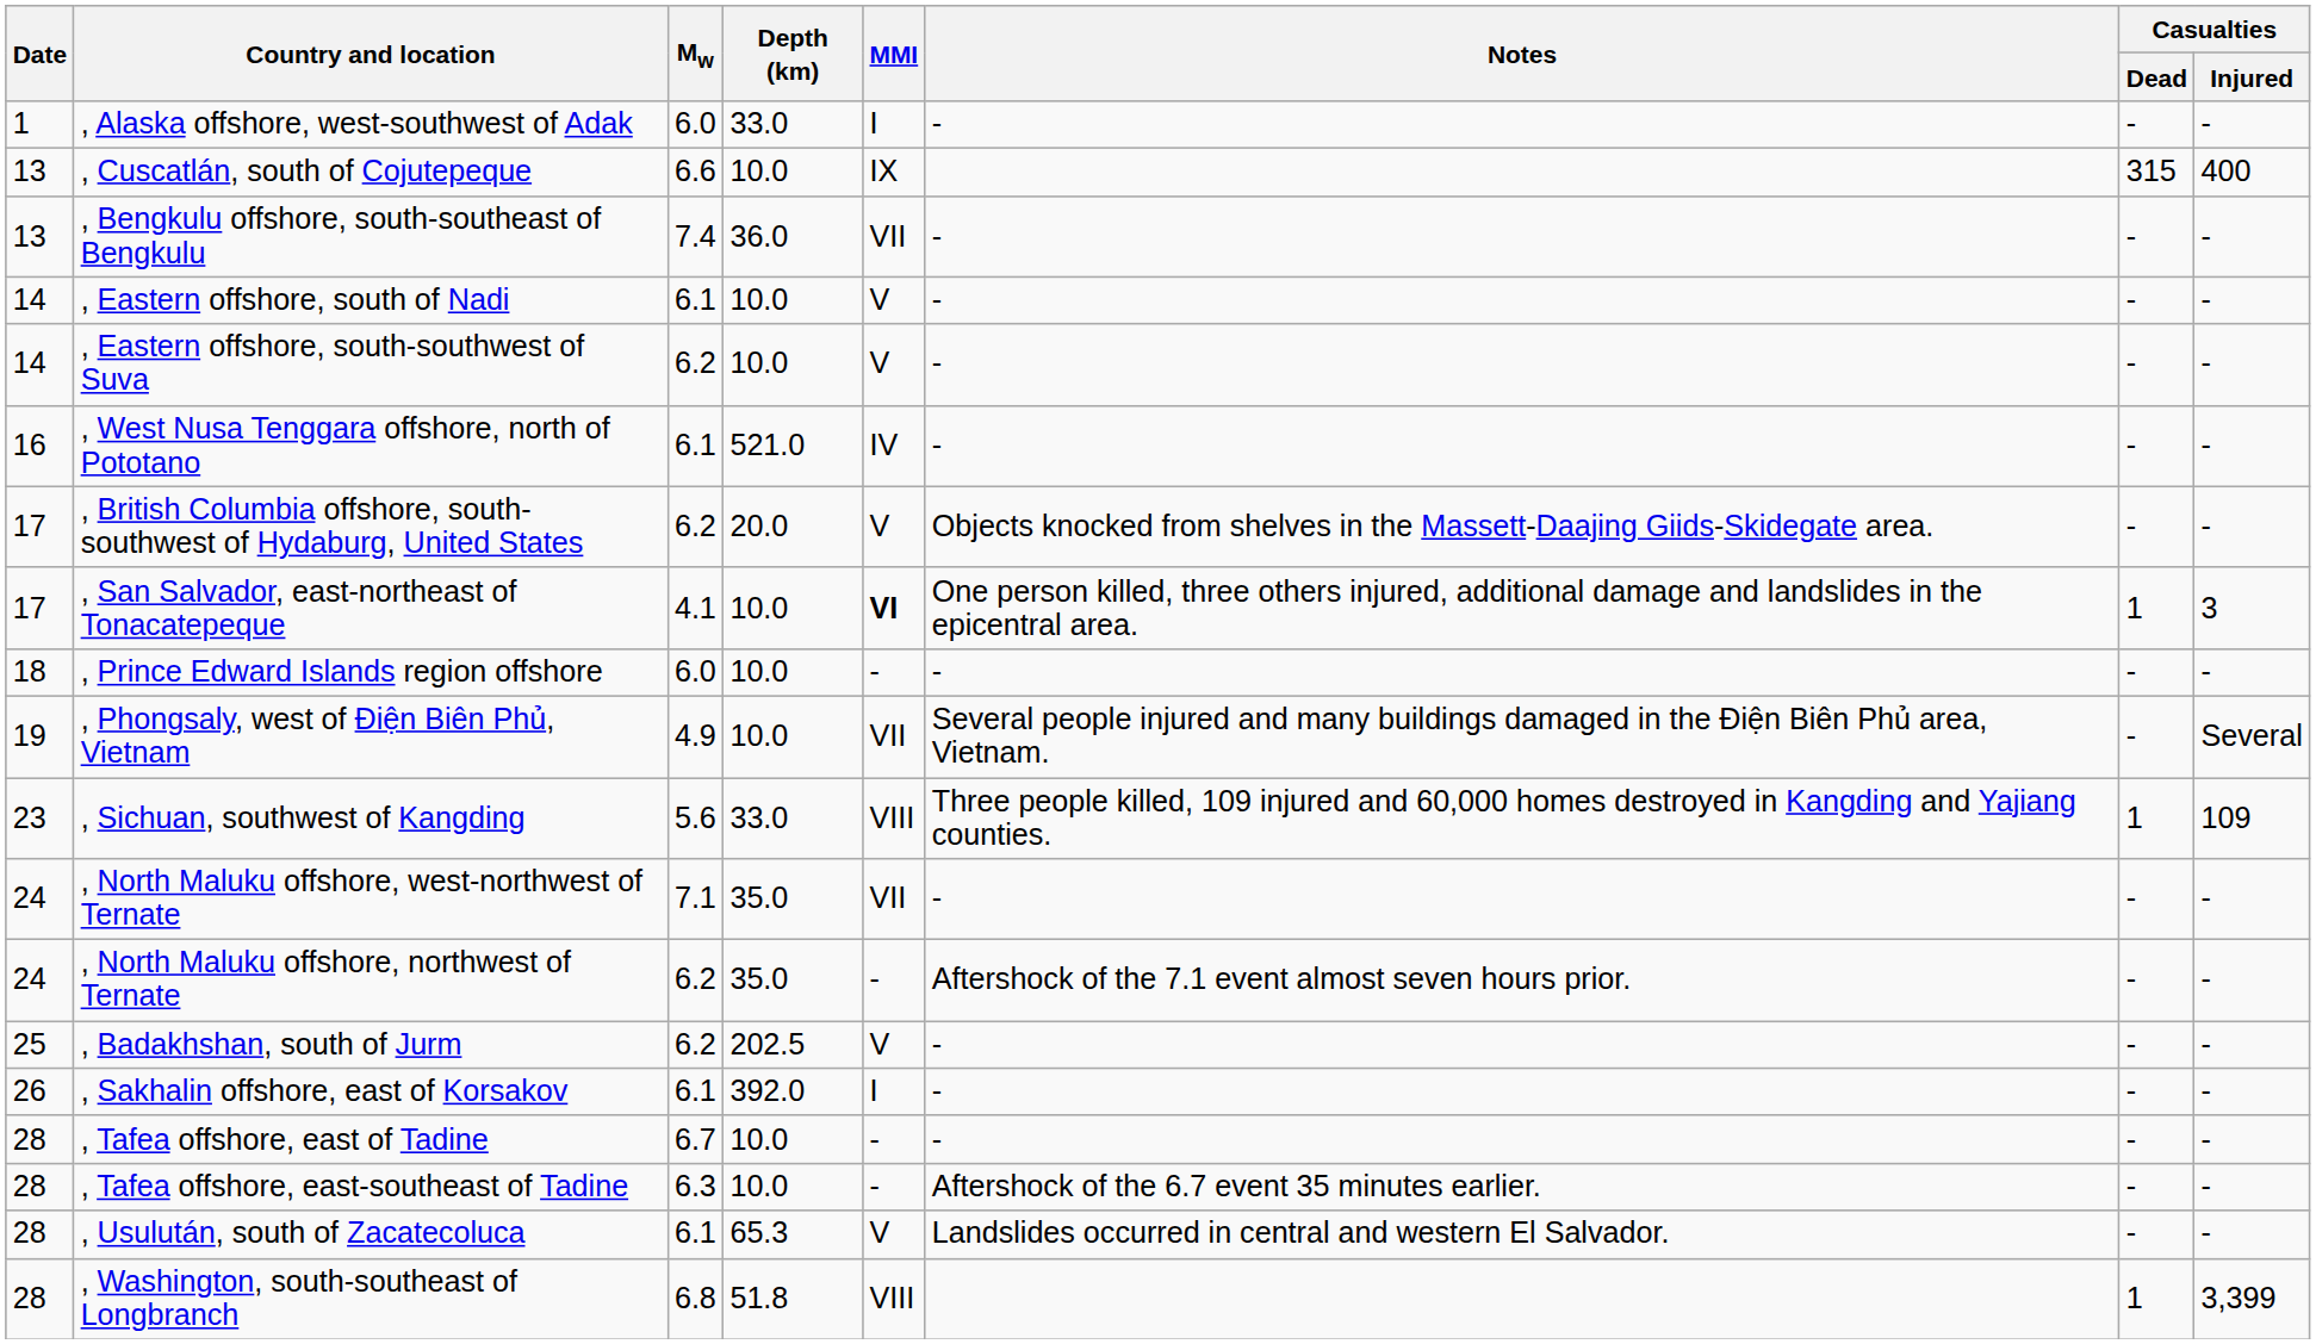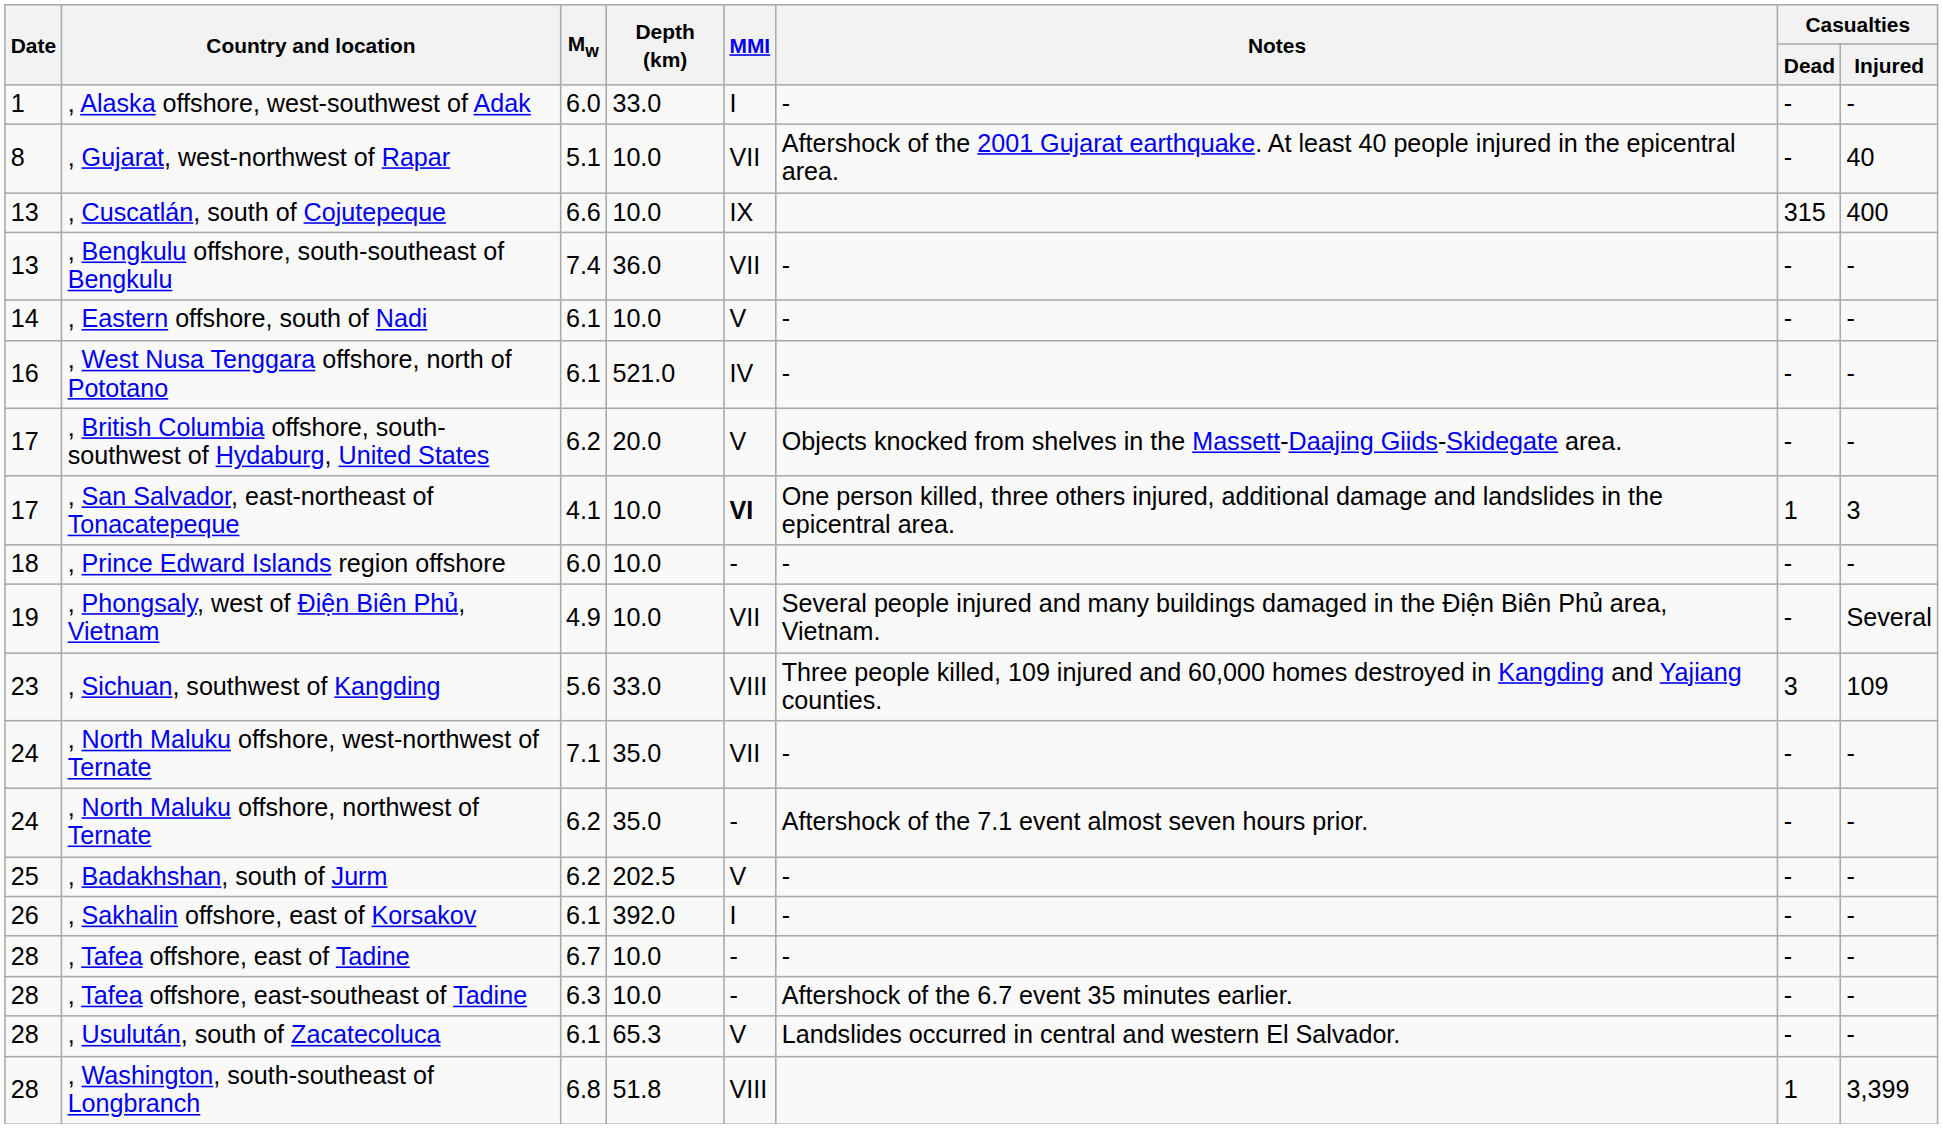+ row: 8 | , Gujarat, west-northwest of Rapar | 5.1 | 10.0 | VII | Aftershock of the 2001 Gujarat earthquake. At least 40 people injured in the epicentral area. | - | 40
- row: 14 | , Eastern offshore, south-southwest of Suva | 6.2 | 10.0 | V | - | - | -
, Sichuan, southwest of Kangding | Casualties / Dead: 1 -> 3
